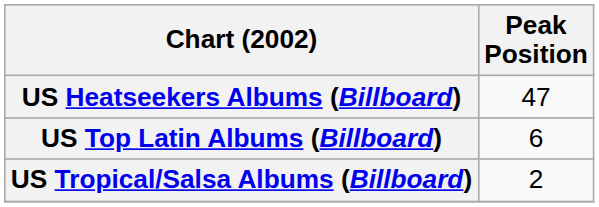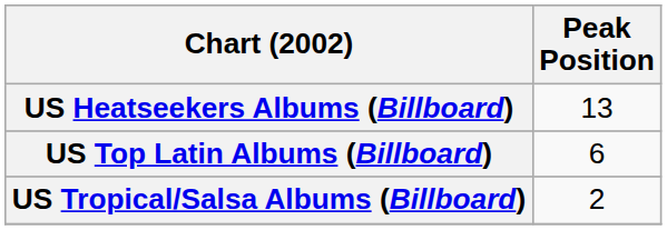US Heatseekers Albums (Billboard) | Peak Position: 47 -> 13
